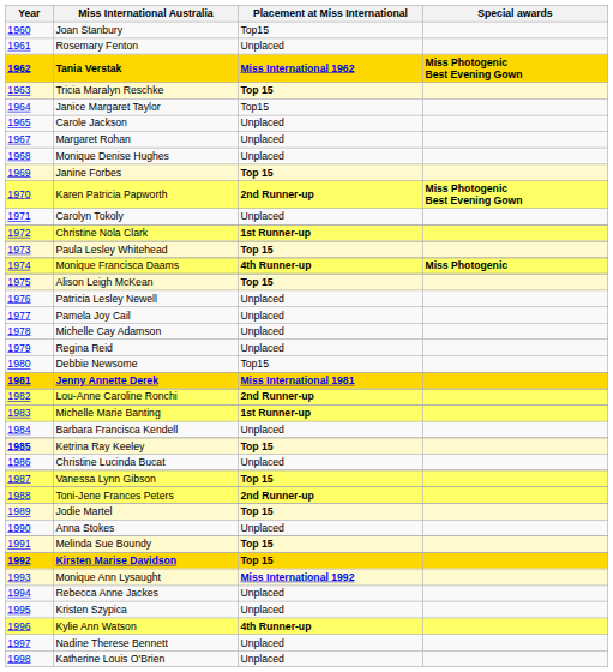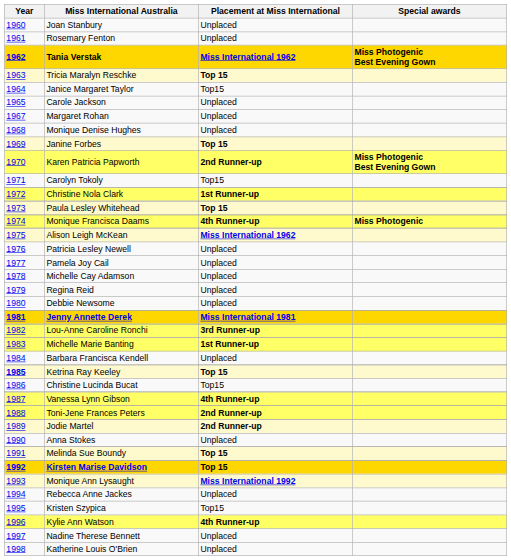Joan Stanbury | Placement at Miss International: Top15 -> Unplaced
Carolyn Tokoly | Placement at Miss International: Unplaced -> Top15
Alison Leigh McKean | Placement at Miss International: Top 15 -> Miss International 1962
Debbie Newsome | Placement at Miss International: Top15 -> Unplaced
Lou-Anne Caroline Ronchi | Placement at Miss International: 2nd Runner-up -> 3rd Runner-up
Christine Lucinda Bucat | Placement at Miss International: Unplaced -> Top15
Vanessa Lynn Gibson | Placement at Miss International: Top 15 -> 4th Runner-up
Jodie Martel | Placement at Miss International: Top 15 -> 2nd Runner-up
Kristen Szypica | Placement at Miss International: Unplaced -> Top15
